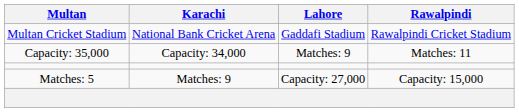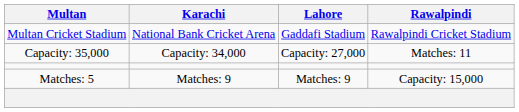Capacity: 35,000 | Lahore: Matches: 9 -> Capacity: 27,000
Matches: 5 | Lahore: Capacity: 27,000 -> Matches: 9
